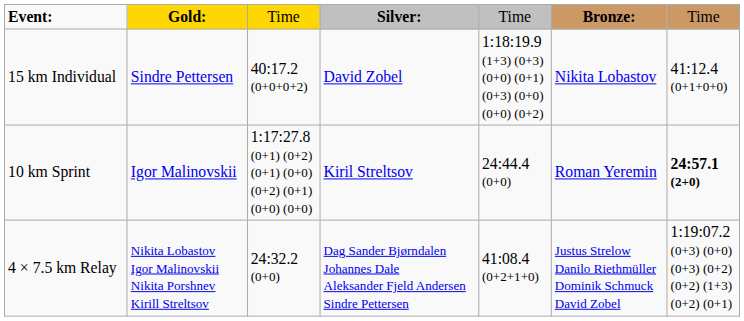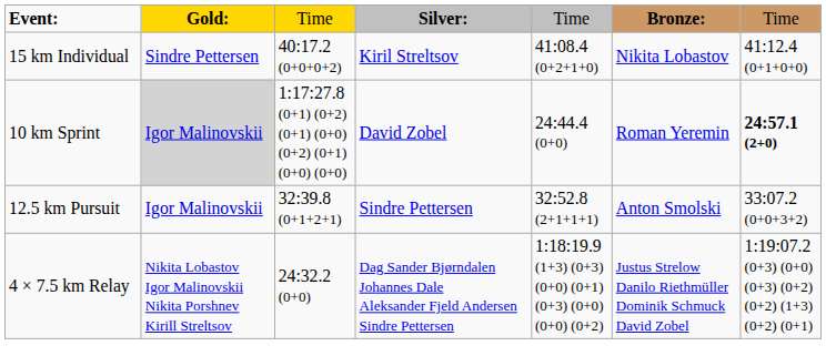15 km Individual | column 4: David Zobel -> Kiril Streltsov
15 km Individual | column 5: 1:18:19.9 (1+3) (0+3) (0+0) (0+1) (0+3) (0+0) (0+0) (0+2) -> 41:08.4 (0+2+1+0)
10 km Sprint | column 2: no background -> lightgrey background
10 km Sprint | column 4: Kiril Streltsov -> David Zobel
+ row: 12.5 km Pursuit | Igor Malinovskii | 32:39.8 (0+1+2+1) | Sindre Pettersen | 32:52.8 (2+1+1+1) | Anton Smolski | 33:07.2 (0+0+3+2)
4 × 7.5 km Relay | column 5: 41:08.4 (0+2+1+0) -> 1:18:19.9 (1+3) (0+3) (0+0) (0+1) (0+3) (0+0) (0+0) (0+2)
